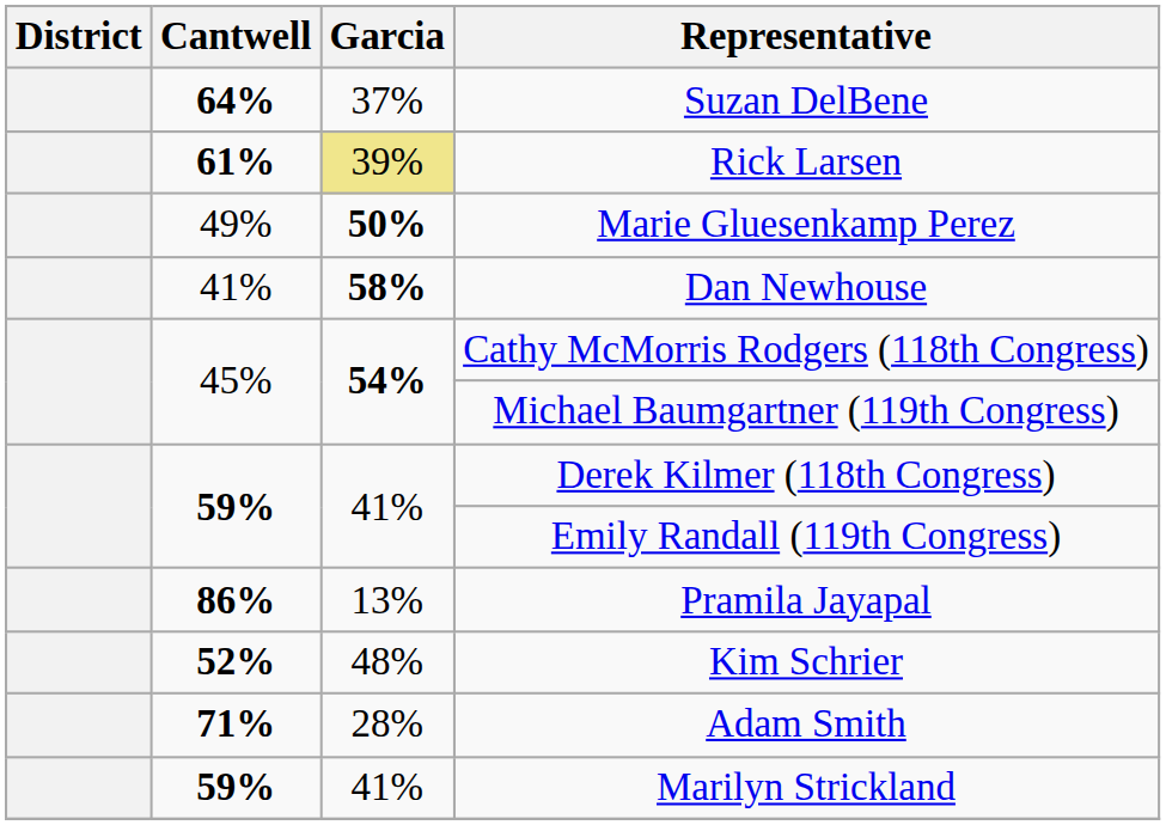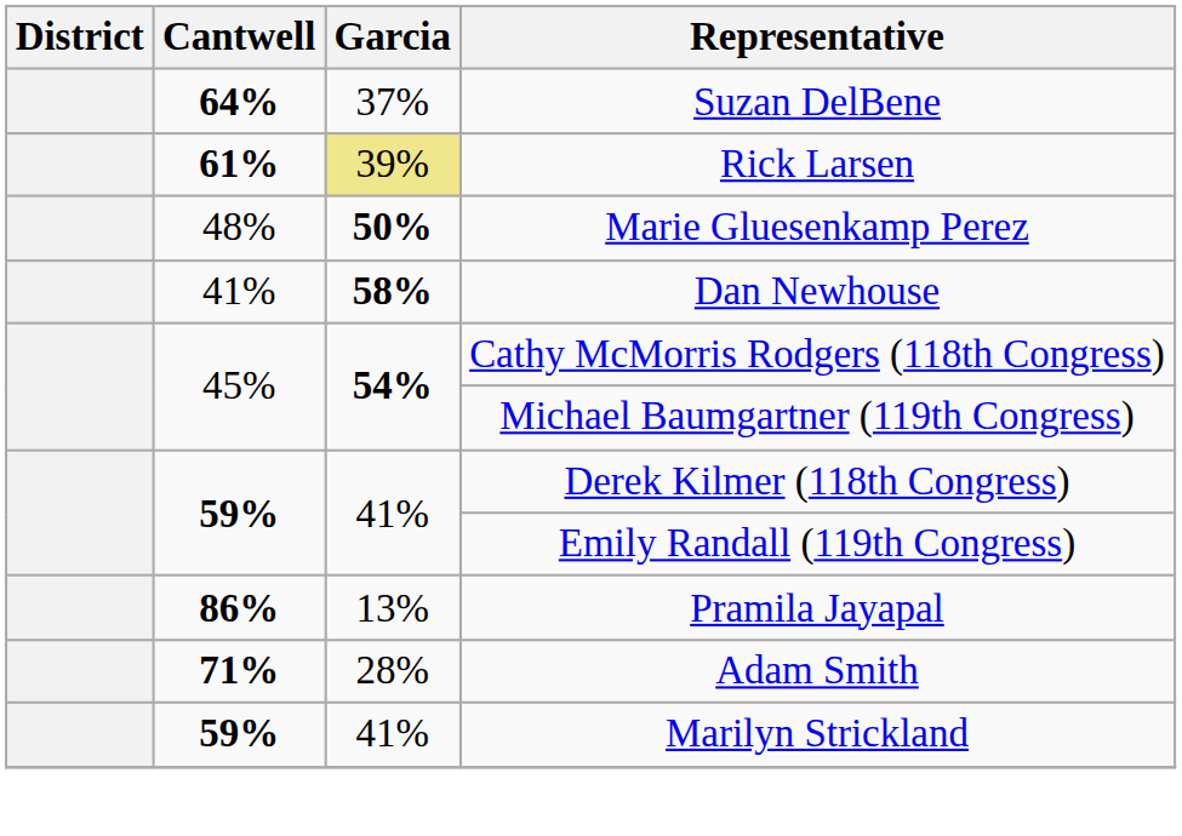Marie Gluesenkamp Perez | Cantwell: 49% -> 48%
- row: 52% | 48% | Kim Schrier
